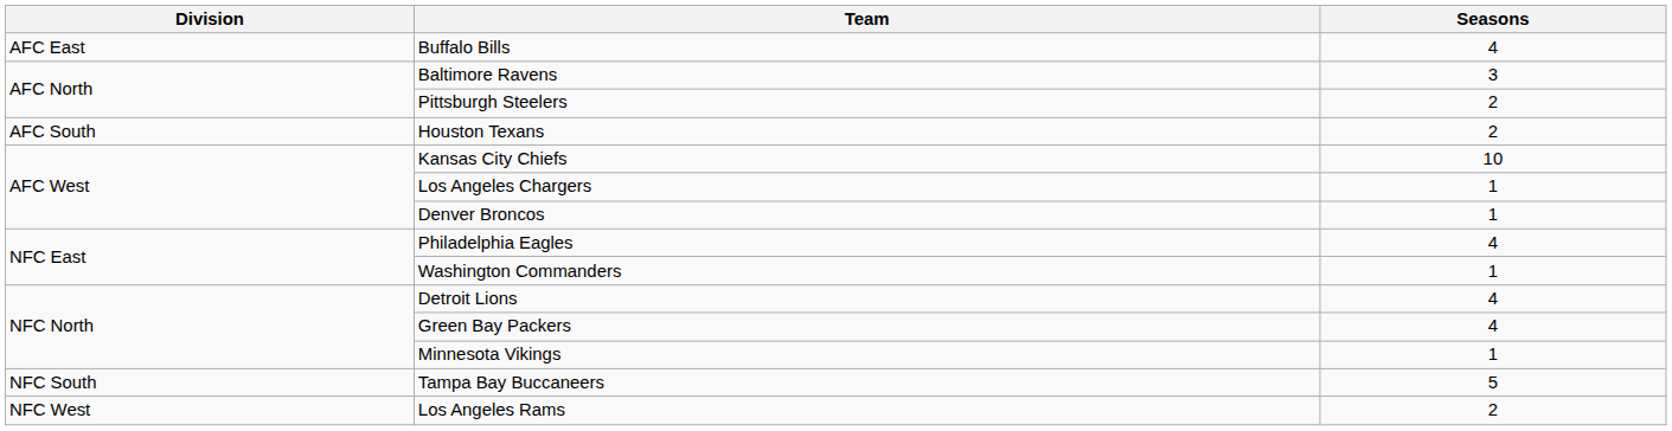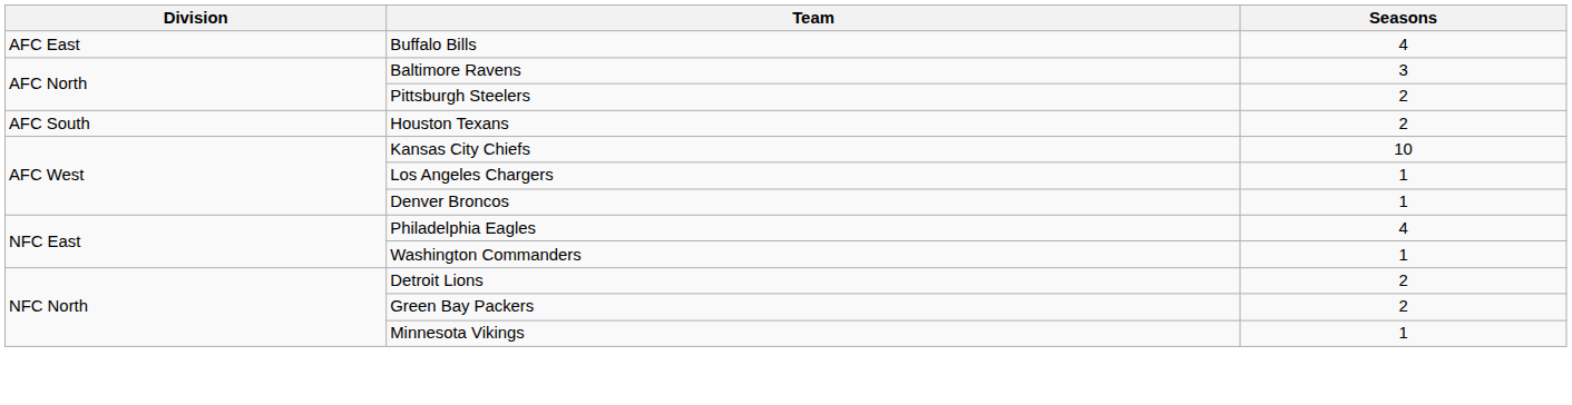Detroit Lions | Seasons: 4 -> 2
Green Bay Packers | Seasons: 4 -> 2
- row: NFC South | Tampa Bay Buccaneers | 5
- row: NFC West | Los Angeles Rams | 2
